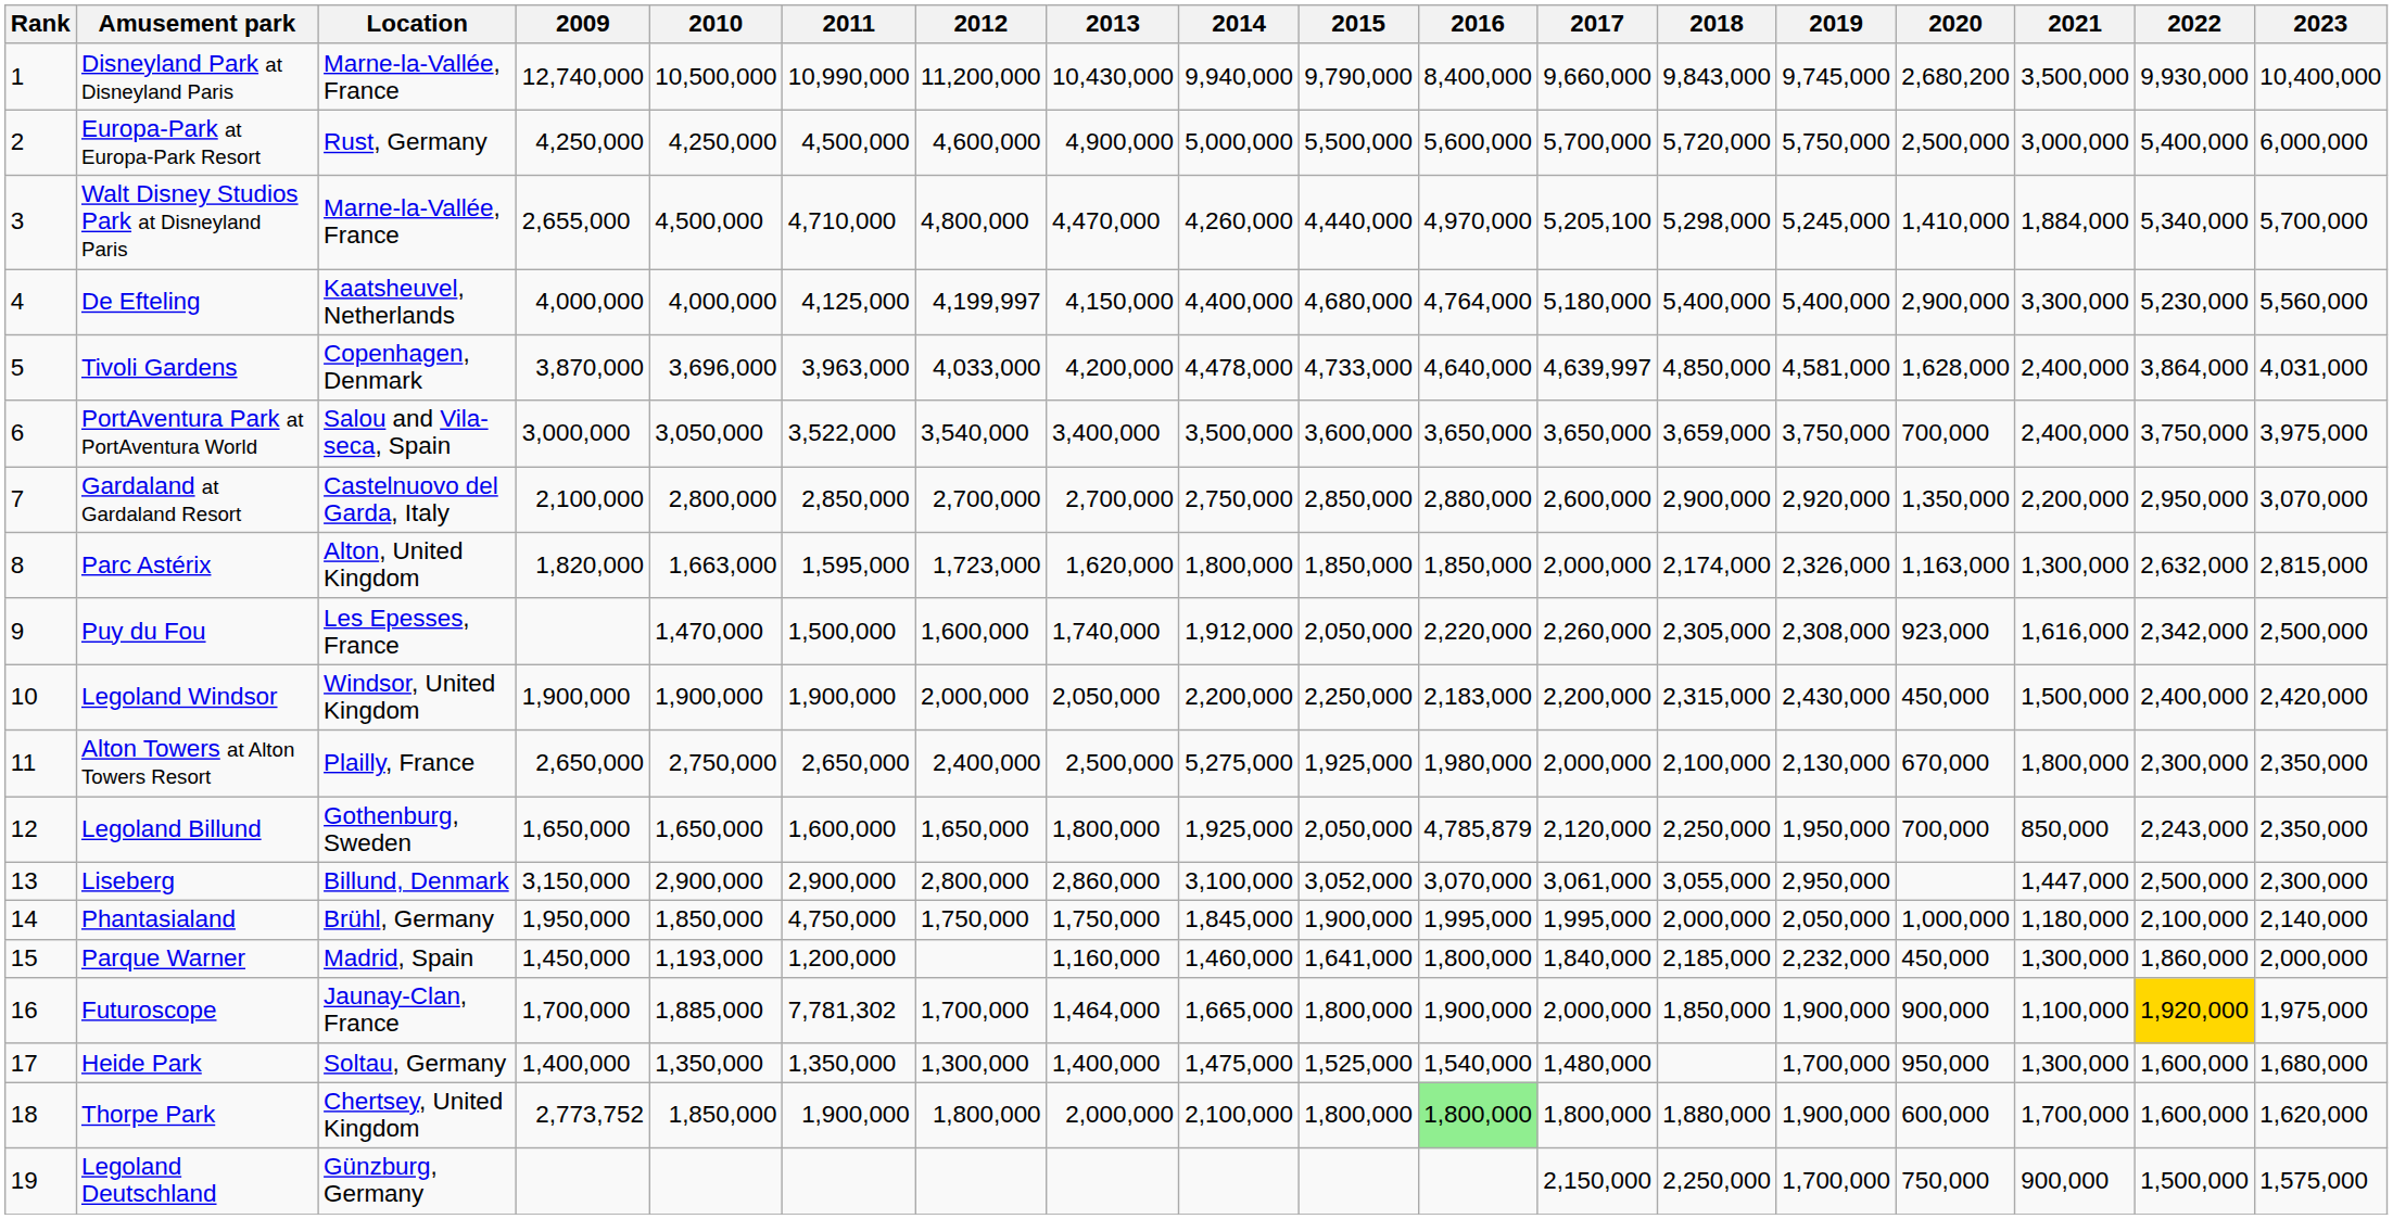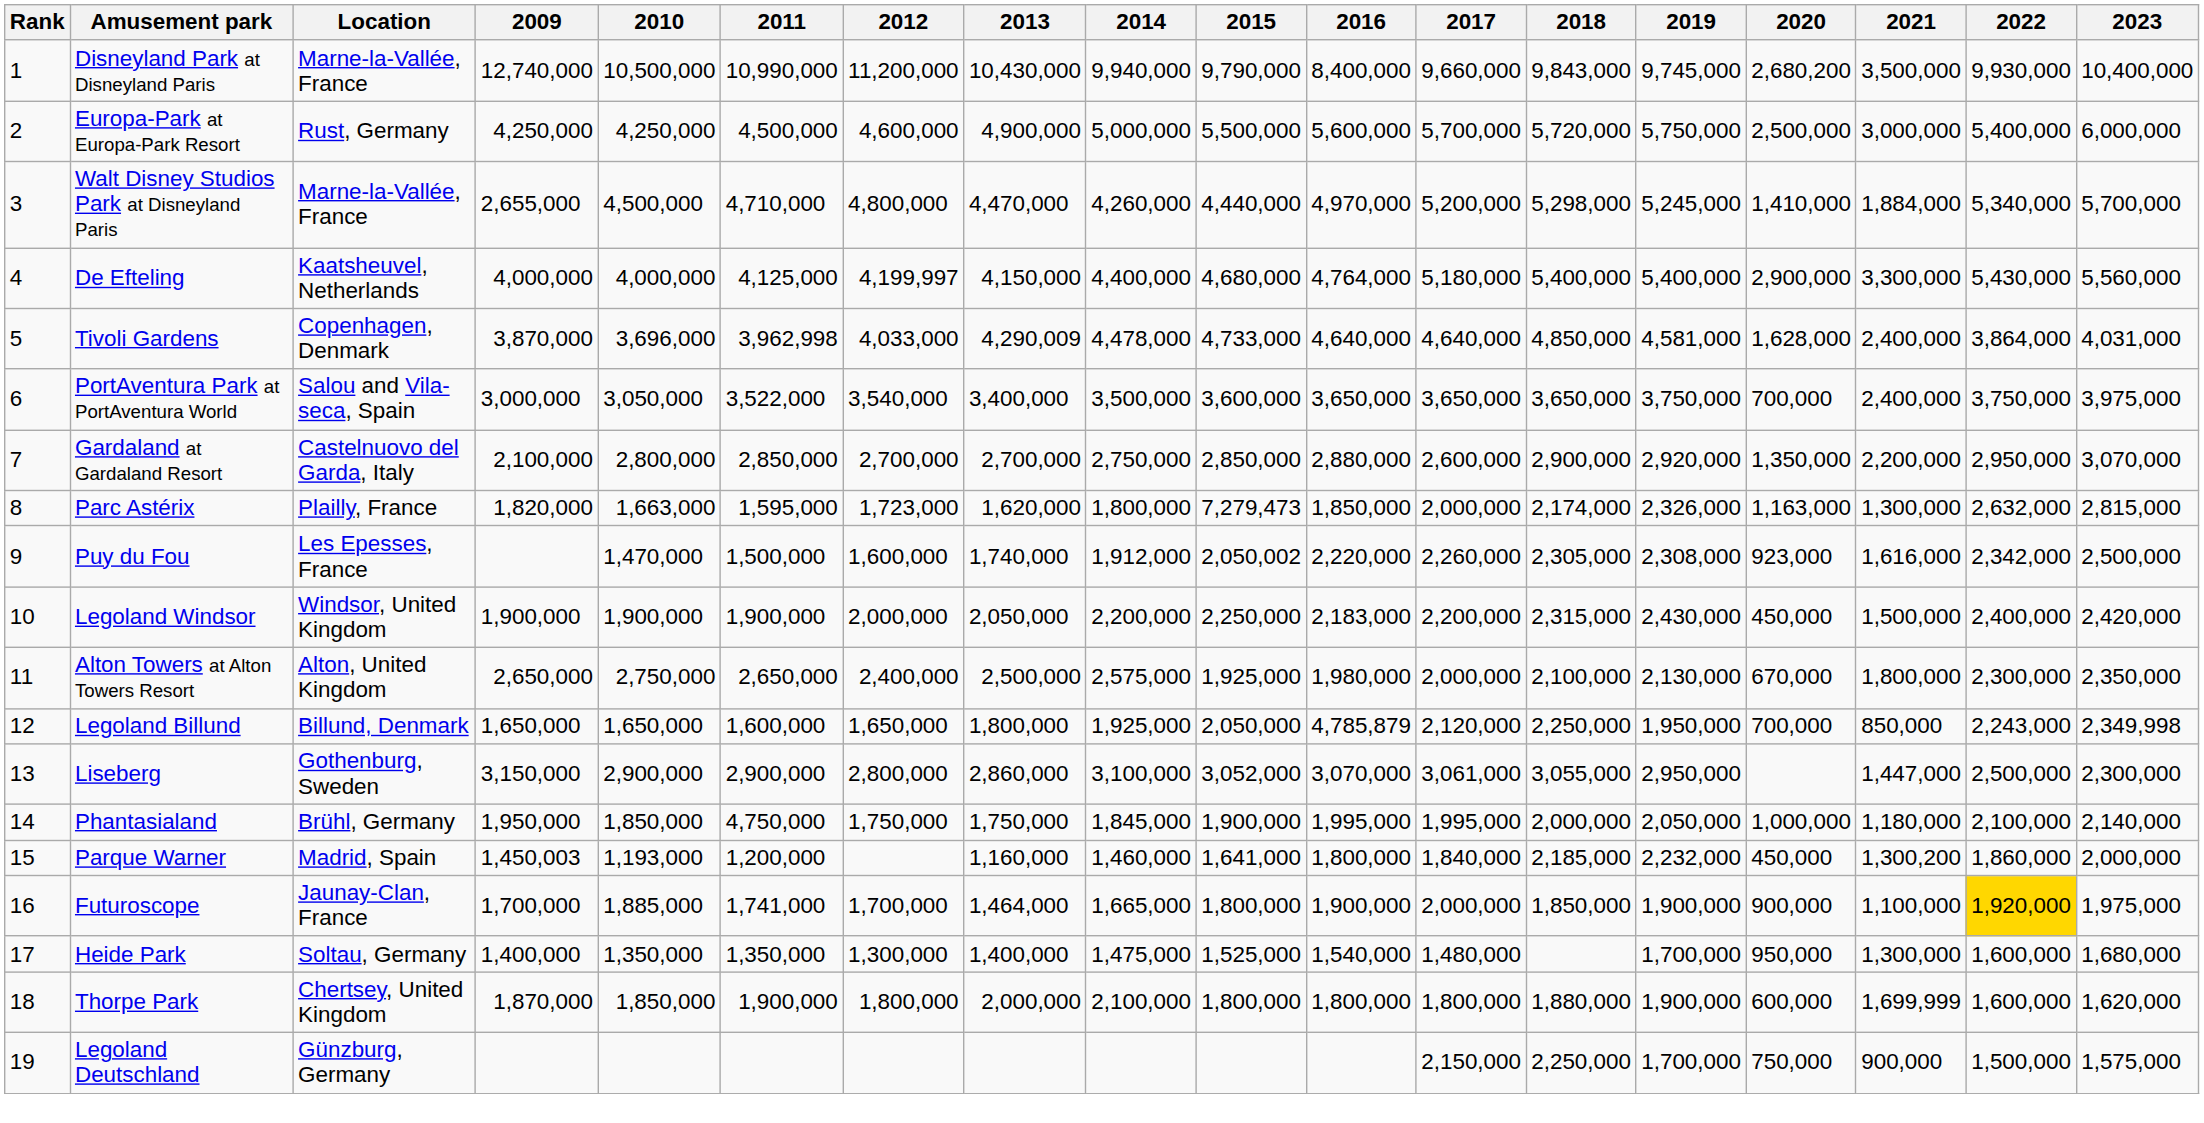Walt Disney Studios Park at Disneyland Paris | 2017: 5,205,100 -> 5,200,000
De Efteling | 2022: 5,230,000 -> 5,430,000
Tivoli Gardens | 2011: 3,963,000 -> 3,962,998
Tivoli Gardens | 2013: 4,200,000 -> 4,290,009
Tivoli Gardens | 2017: 4,639,997 -> 4,640,000
PortAventura Park at PortAventura World | 2018: 3,659,000 -> 3,650,000
Parc Astérix | Location: Alton, United Kingdom -> Plailly, France
Parc Astérix | 2015: 1,850,000 -> 7,279,473
Puy du Fou | 2015: 2,050,000 -> 2,050,002
Alton Towers at Alton Towers Resort | Location: Plailly, France -> Alton, United Kingdom
Alton Towers at Alton Towers Resort | 2014: 5,275,000 -> 2,575,000
Legoland Billund | Location: Gothenburg, Sweden -> Billund, Denmark
Legoland Billund | 2023: 2,350,000 -> 2,349,998
Liseberg | Location: Billund, Denmark -> Gothenburg, Sweden
Parque Warner | 2009: 1,450,000 -> 1,450,003
Parque Warner | 2021: 1,300,000 -> 1,300,200
Futuroscope | 2011: 7,781,302 -> 1,741,000
Thorpe Park | 2009: 2,773,752 -> 1,870,000
Thorpe Park | 2016: lightgreen background -> no background
Thorpe Park | 2021: 1,700,000 -> 1,699,999
